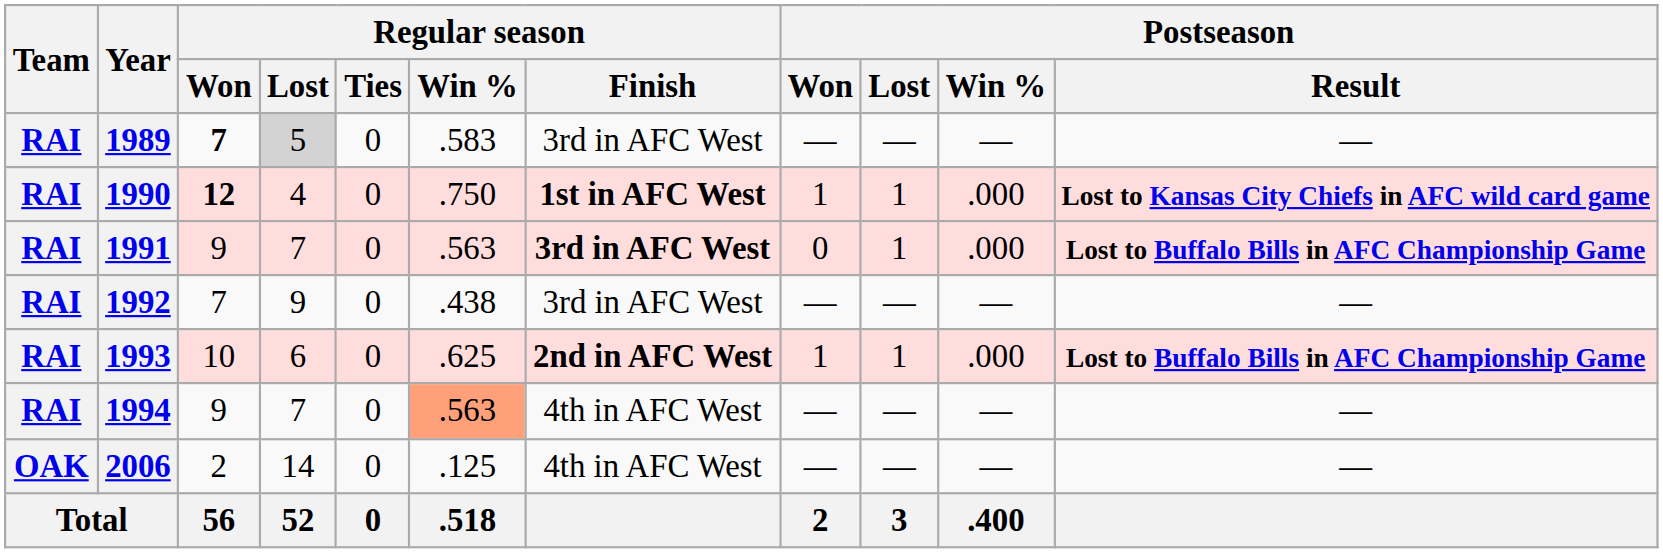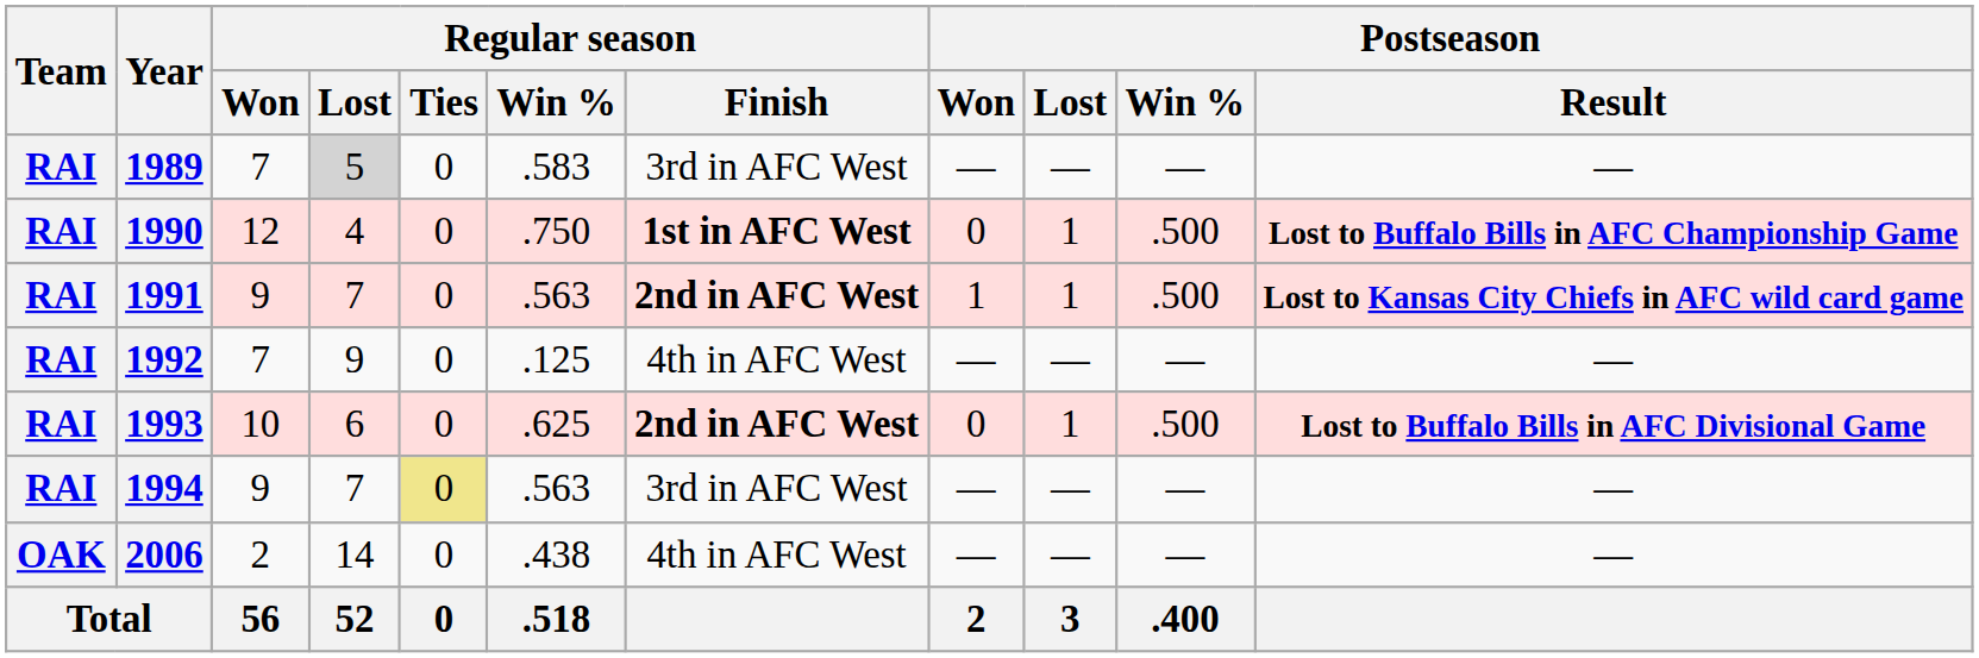1989 | Regular season / Won: bold -> normal
1990 | Regular season / Won: bold -> normal
1990 | Postseason / Won: 1 -> 0
1990 | Postseason / Win %: .000 -> .500
1990 | Postseason / Result: Lost to Kansas City Chiefs in AFC wild card game -> Lost to Buffalo Bills in AFC Championship Game
1991 | Regular season / Finish: 3rd in AFC West -> 2nd in AFC West
1991 | Postseason / Won: 0 -> 1
1991 | Postseason / Win %: .000 -> .500
1991 | Postseason / Result: Lost to Buffalo Bills in AFC Championship Game -> Lost to Kansas City Chiefs in AFC wild card game
1992 | Regular season / Win %: .438 -> .125
1992 | Regular season / Finish: 3rd in AFC West -> 4th in AFC West
1993 | Postseason / Won: 1 -> 0
1993 | Postseason / Win %: .000 -> .500
1993 | Postseason / Result: Lost to Buffalo Bills in AFC Championship Game -> Lost to Buffalo Bills in AFC Divisional Game
1994 | Regular season / Ties: no background -> khaki background
1994 | Regular season / Win %: lightsalmon background -> no background
1994 | Regular season / Finish: 4th in AFC West -> 3rd in AFC West
2006 | Regular season / Win %: .125 -> .438
